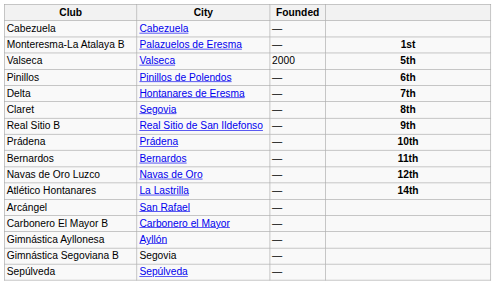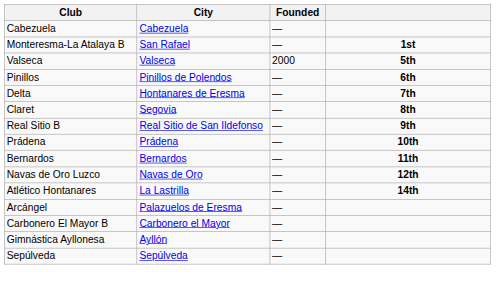Monteresma-La Atalaya B | City: Palazuelos de Eresma -> San Rafael
Arcángel | City: San Rafael -> Palazuelos de Eresma
- row: Gimnástica Segoviana B | Segovia | —
